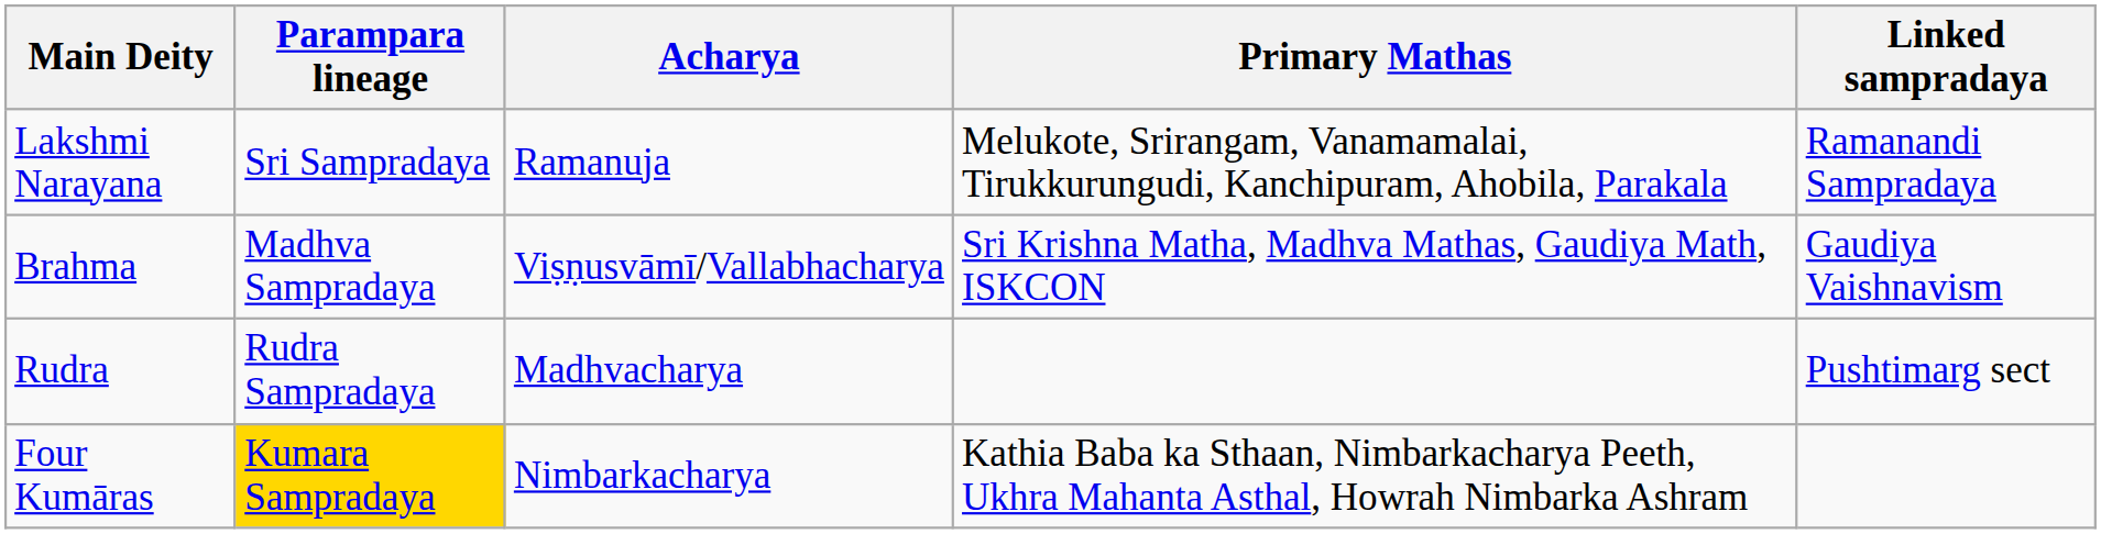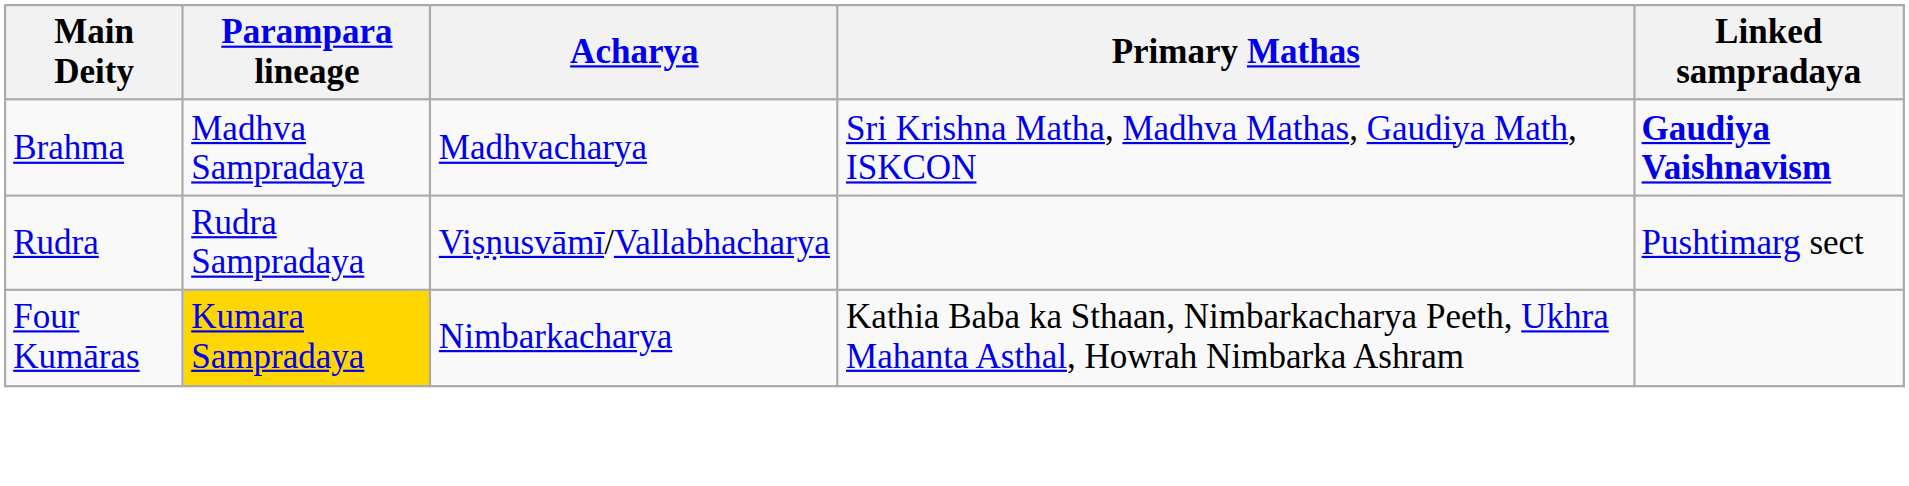- row: Lakshmi Narayana | Sri Sampradaya | Ramanuja | Melukote, Srirangam, Vanamamalai, Tirukkurungudi, Kanchipuram, Ahobila, Parakala | Ramanandi Sampradaya
Brahma | Acharya: Viṣṇusvāmī/Vallabhacharya -> Madhvacharya
Brahma | Linked sampradaya: normal -> bold
Rudra | Acharya: Madhvacharya -> Viṣṇusvāmī/Vallabhacharya
